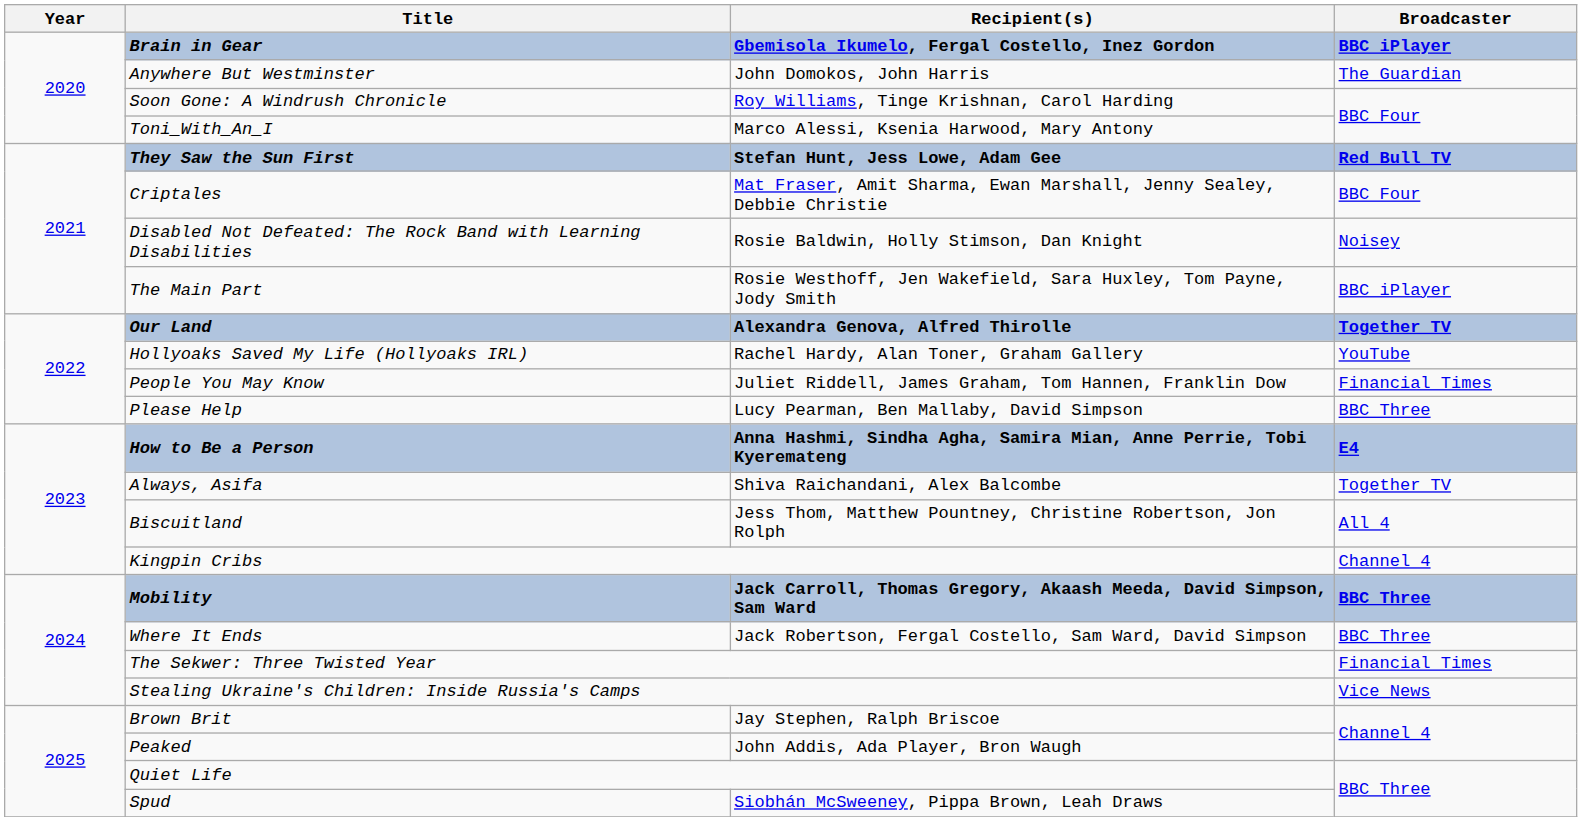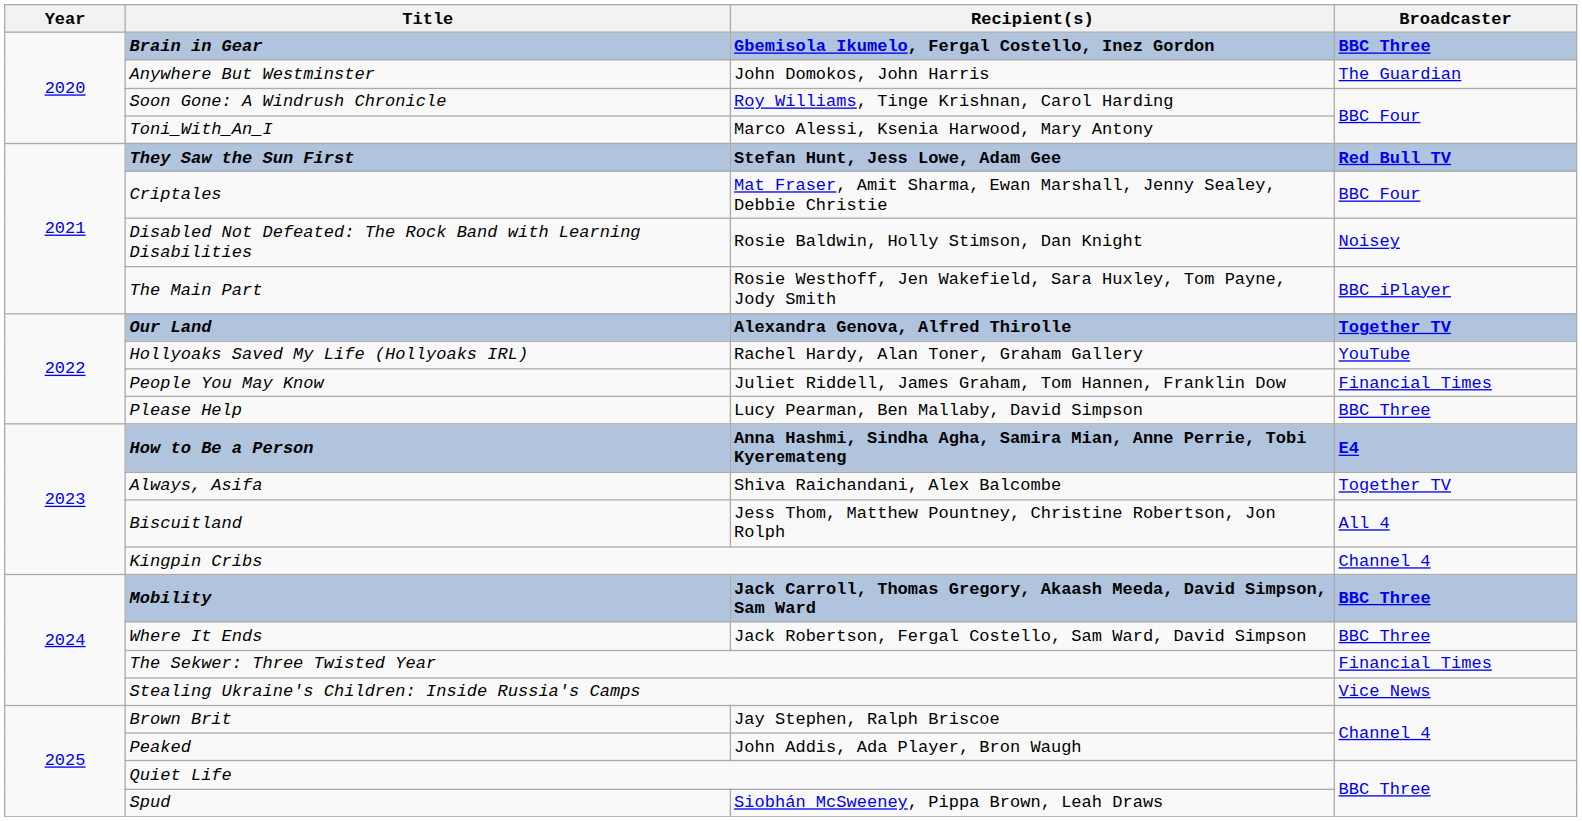Brain in Gear | Broadcaster: BBC iPlayer -> BBC Three
